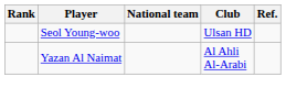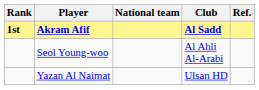+ row: 1st | Akram Afif | Al Sadd
Seol Young-woo | Club: Ulsan HD -> Al Ahli Al-Arabi
Yazan Al Naimat | Club: Al Ahli Al-Arabi -> Ulsan HD
